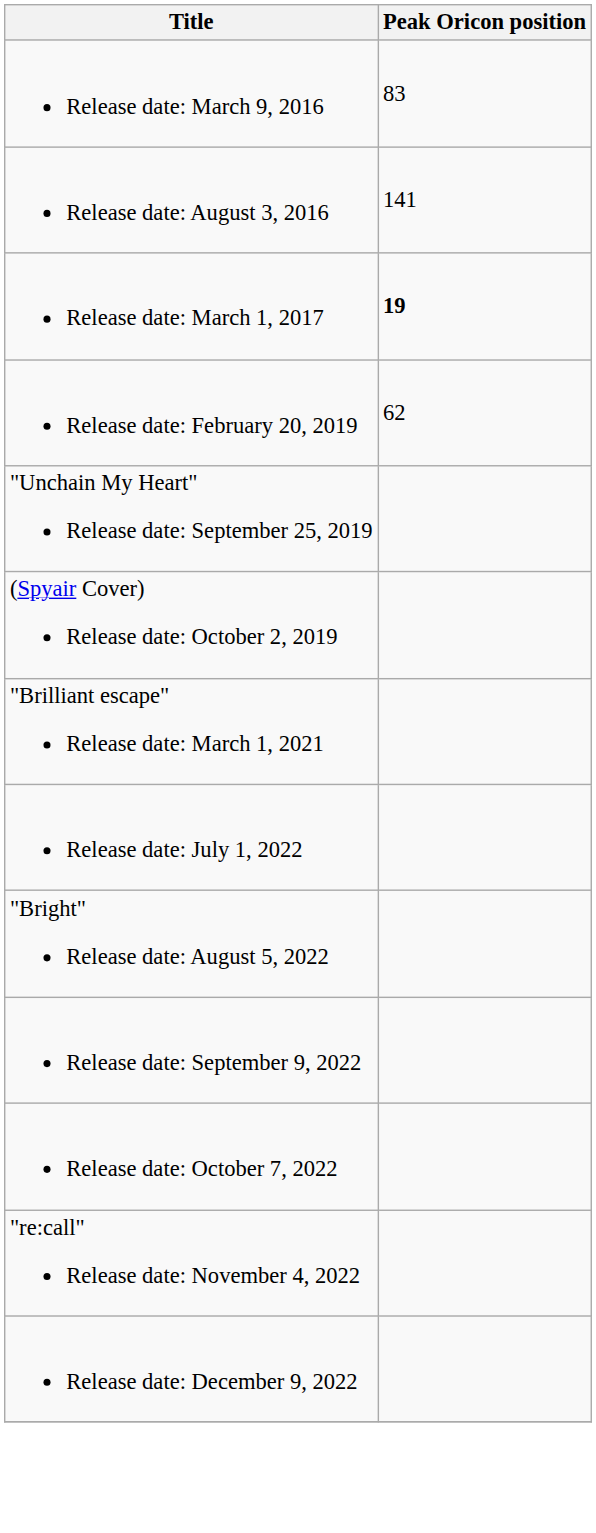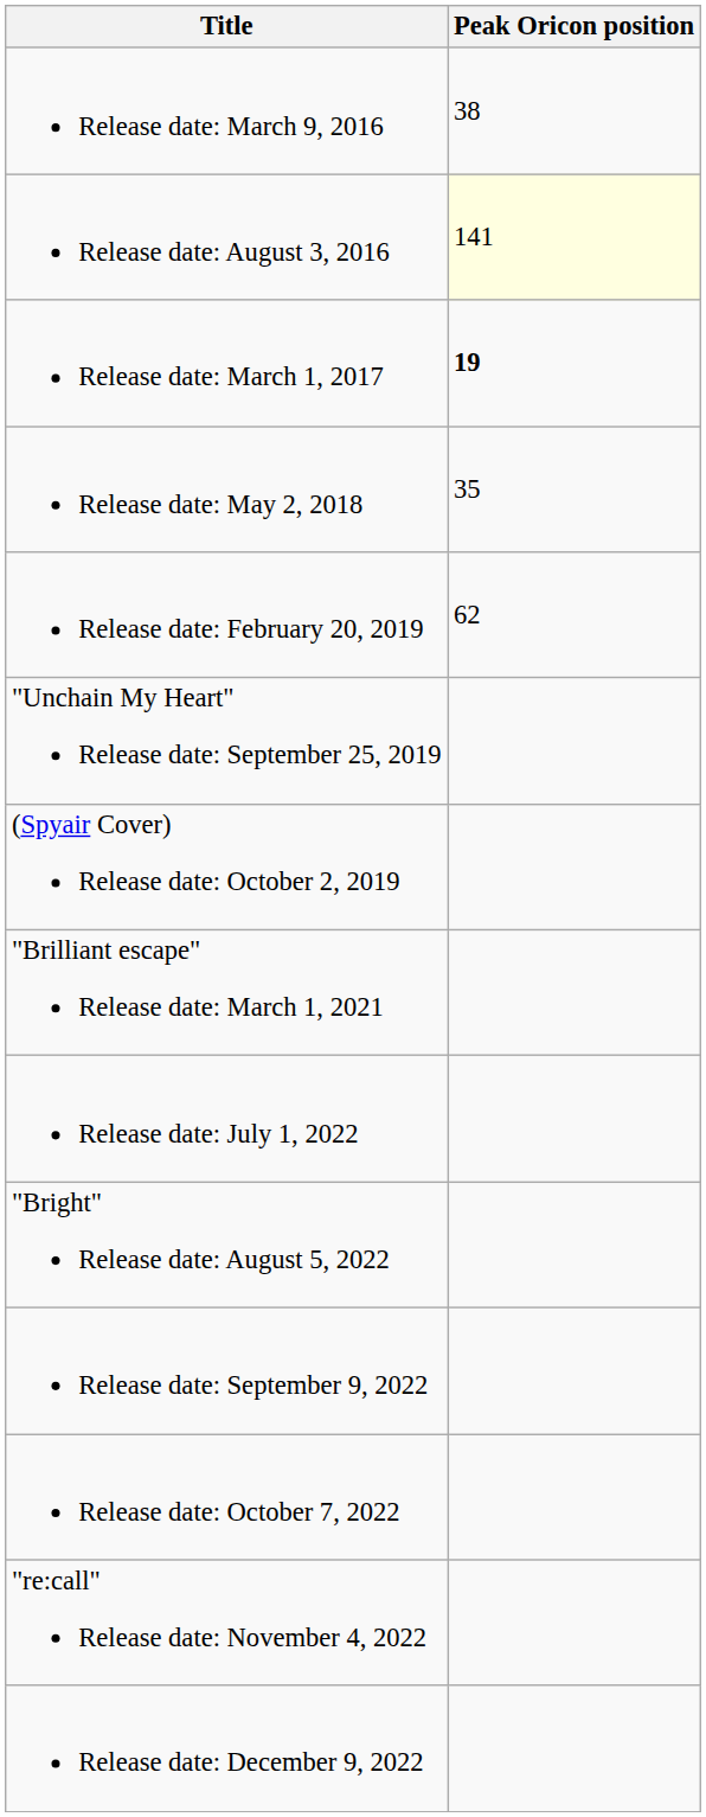Release date: March 9, 2016 | Peak Oricon position: 83 -> 38
Release date: August 3, 2016 | Peak Oricon position: no background -> lightyellow background
+ row: Release date: May 2, 2018 | 35
